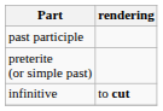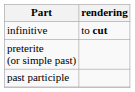rows swapped: infinitive <-> past participle
